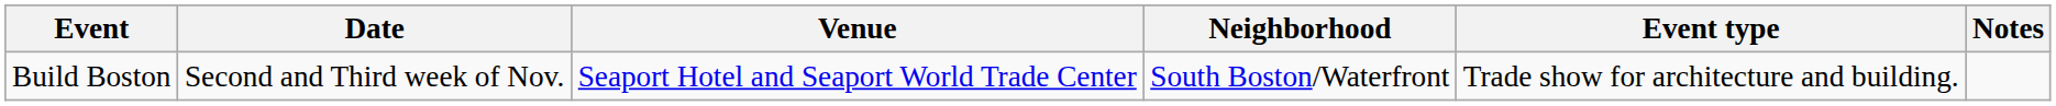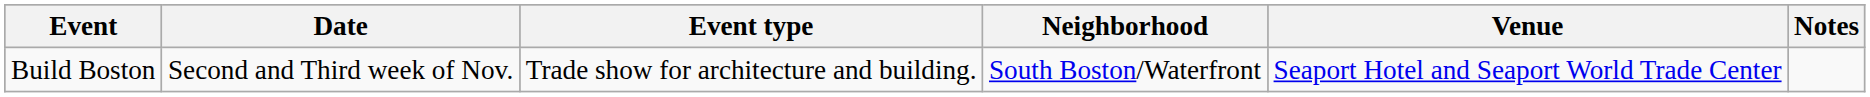columns swapped: Venue <-> Event type
